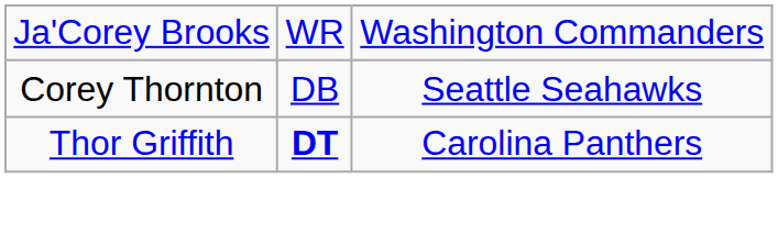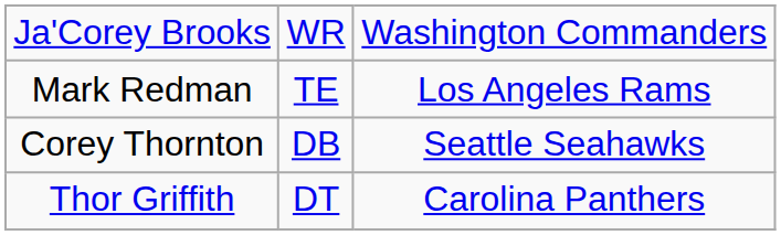+ row: Mark Redman | TE | Los Angeles Rams
Thor Griffith | column 2: bold -> normal
